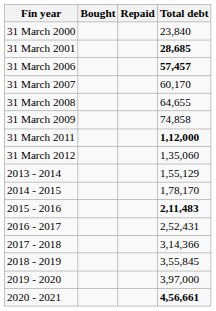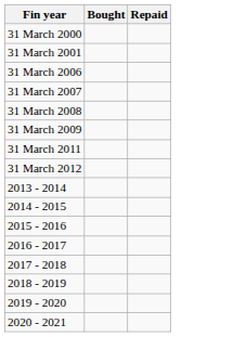- column: Total debt | 23,840 | 28,685 | 57,457 | 60,170 | 64,655 | 74,858 | 1,12,000 | 1,35,060 | 1,55,129 | 1,78,170 | 2,11,483 | 2,52,431 | 3,14,366 | 3,55,845 | 3,97,000 | 4,56,661
